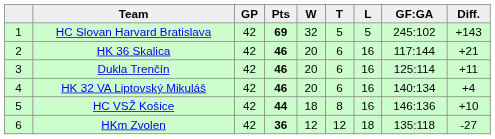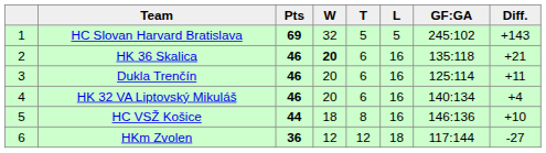- column: GP | 42 | 42 | 42 | 42 | 42 | 42
HK 36 Skalica | W: normal -> bold
HK 36 Skalica | GF:GA: 117:144 -> 135:118
HKm Zvolen | GF:GA: 135:118 -> 117:144
